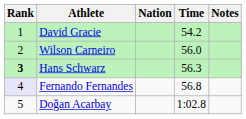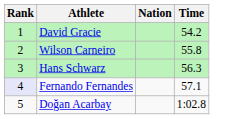- column: Notes
Wilson Carneiro | Time: 56.0 -> 55.8
Hans Schwarz | Rank: bold -> normal
Fernando Fernandes | Time: 56.8 -> 57.1
